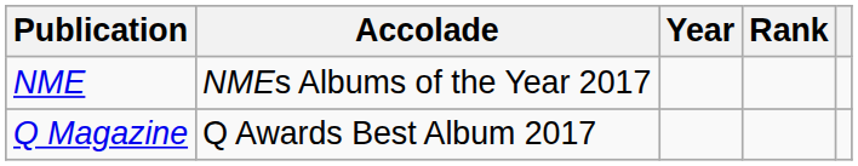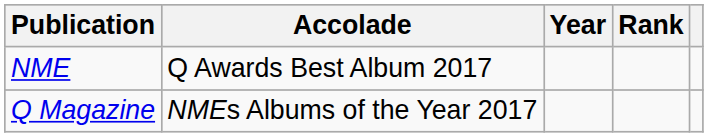NME | Accolade: NMEs Albums of the Year 2017 -> Q Awards Best Album 2017
Q Magazine | Accolade: Q Awards Best Album 2017 -> NMEs Albums of the Year 2017
